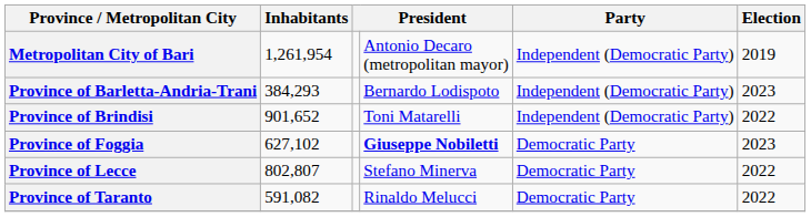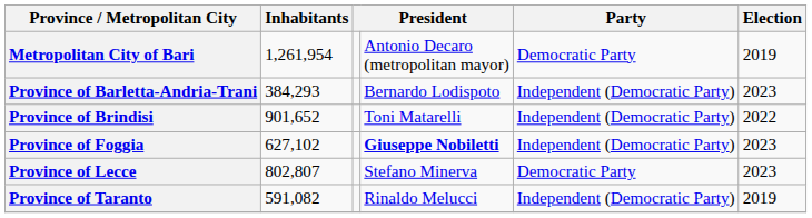Metropolitan City of Bari | Party: Independent (Democratic Party) -> Democratic Party
Province of Foggia | Party: Democratic Party -> Independent (Democratic Party)
Province of Lecce | Election: 2022 -> 2023
Province of Taranto | Party: Democratic Party -> Independent (Democratic Party)
Province of Taranto | Election: 2022 -> 2019
